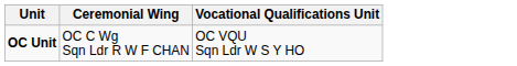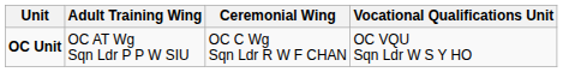+ column: Adult Training Wing | OC AT Wg Sqn Ldr P P W SIU
